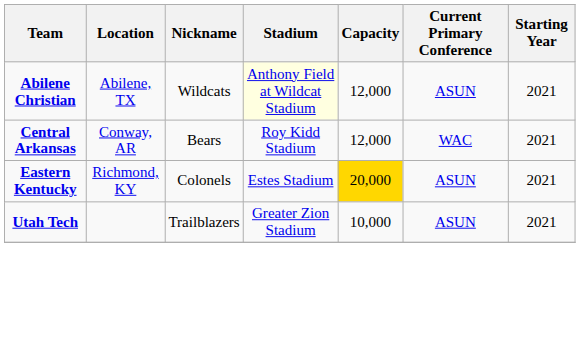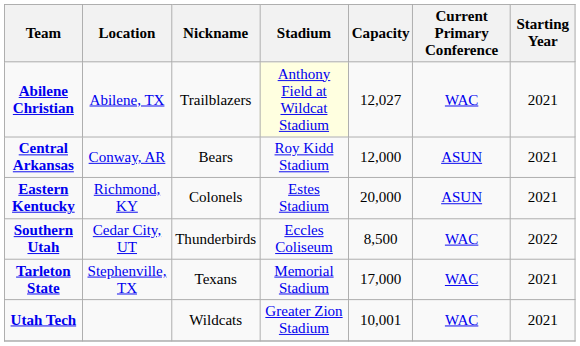Abilene Christian | Nickname: Wildcats -> Trailblazers
Abilene Christian | Capacity: 12,000 -> 12,027
Abilene Christian | Current Primary Conference: ASUN -> WAC
Central Arkansas | Current Primary Conference: WAC -> ASUN
Eastern Kentucky | Capacity: gold background -> no background
+ row: Southern Utah | Cedar City, UT | Thunderbirds | Eccles Coliseum | 8,500 | WAC | 2022
+ row: Tarleton State | Stephenville, TX | Texans | Memorial Stadium | 17,000 | WAC | 2021
Utah Tech | Nickname: Trailblazers -> Wildcats
Utah Tech | Capacity: 10,000 -> 10,001
Utah Tech | Current Primary Conference: ASUN -> WAC
